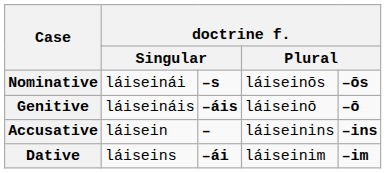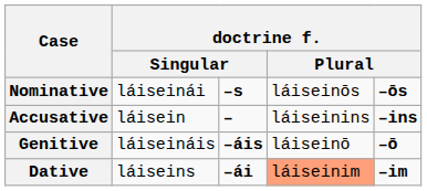rows swapped: Accusative <-> Genitive
Dative | column 4: no background -> lightsalmon background
